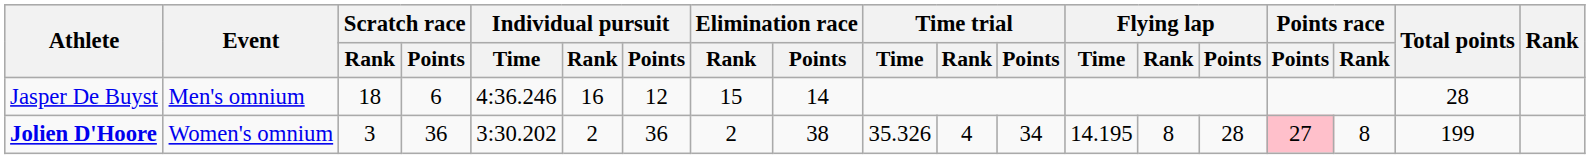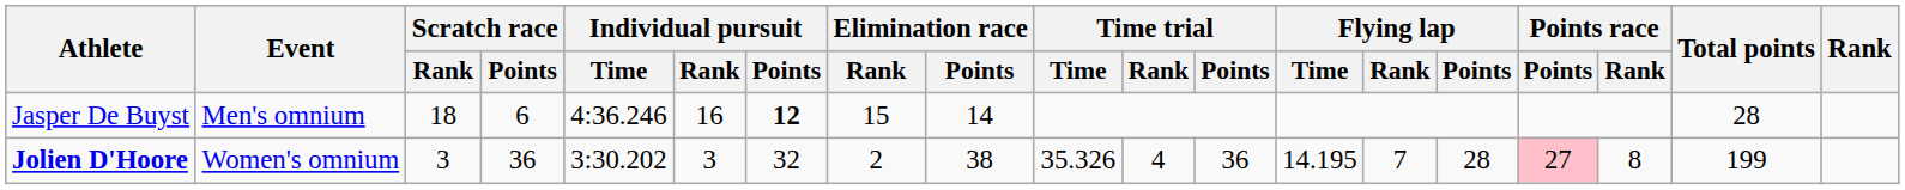Jasper De Buyst | Individual pursuit / Points: normal -> bold
Jolien D'Hoore | Individual pursuit / Rank: 2 -> 3
Jolien D'Hoore | Individual pursuit / Points: 36 -> 32
Jolien D'Hoore | Time trial / Points: 34 -> 36
Jolien D'Hoore | Flying lap / Rank: 8 -> 7
